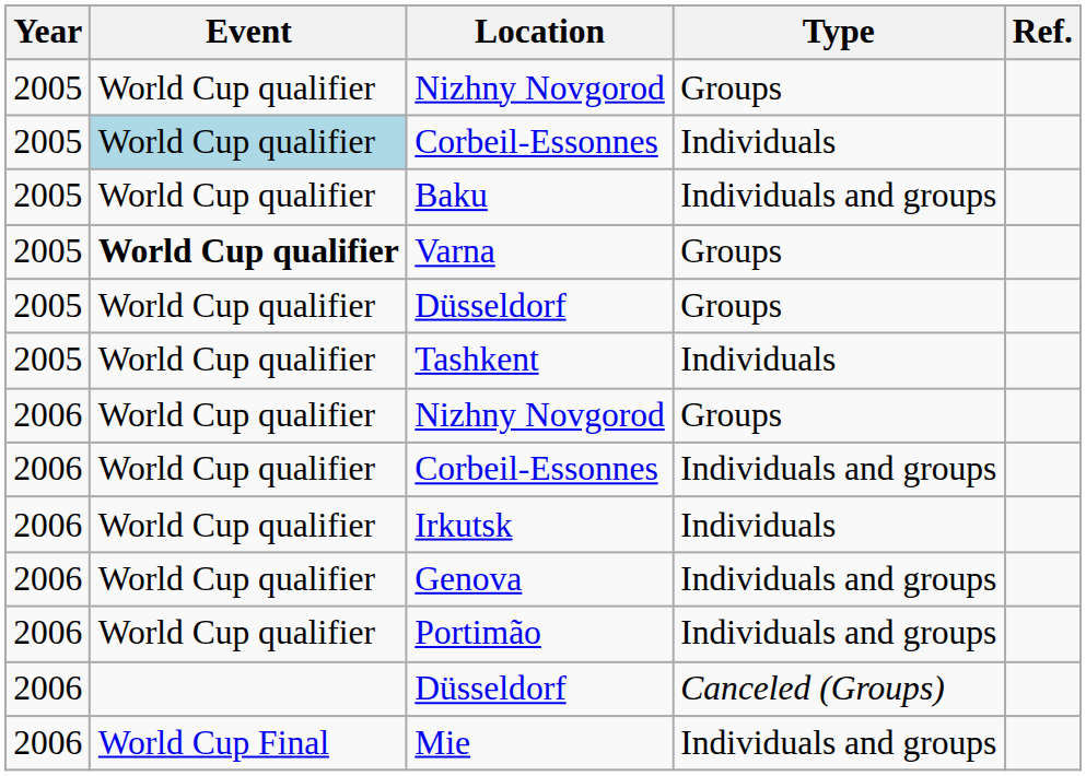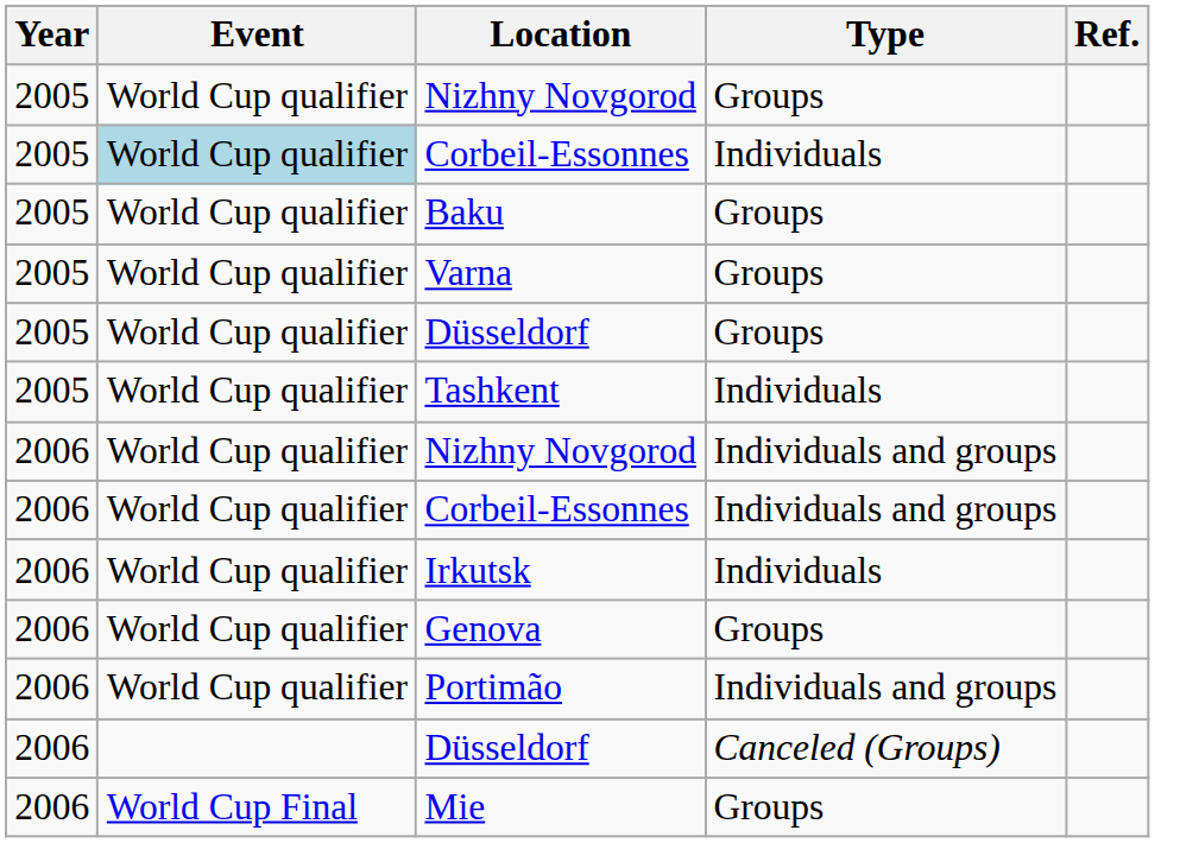Baku | Type: Individuals and groups -> Groups
Varna | Event: bold -> normal
2006 / Nizhny Novgorod | Type: Groups -> Individuals and groups
Genova | Type: Individuals and groups -> Groups
Mie | Type: Individuals and groups -> Groups
